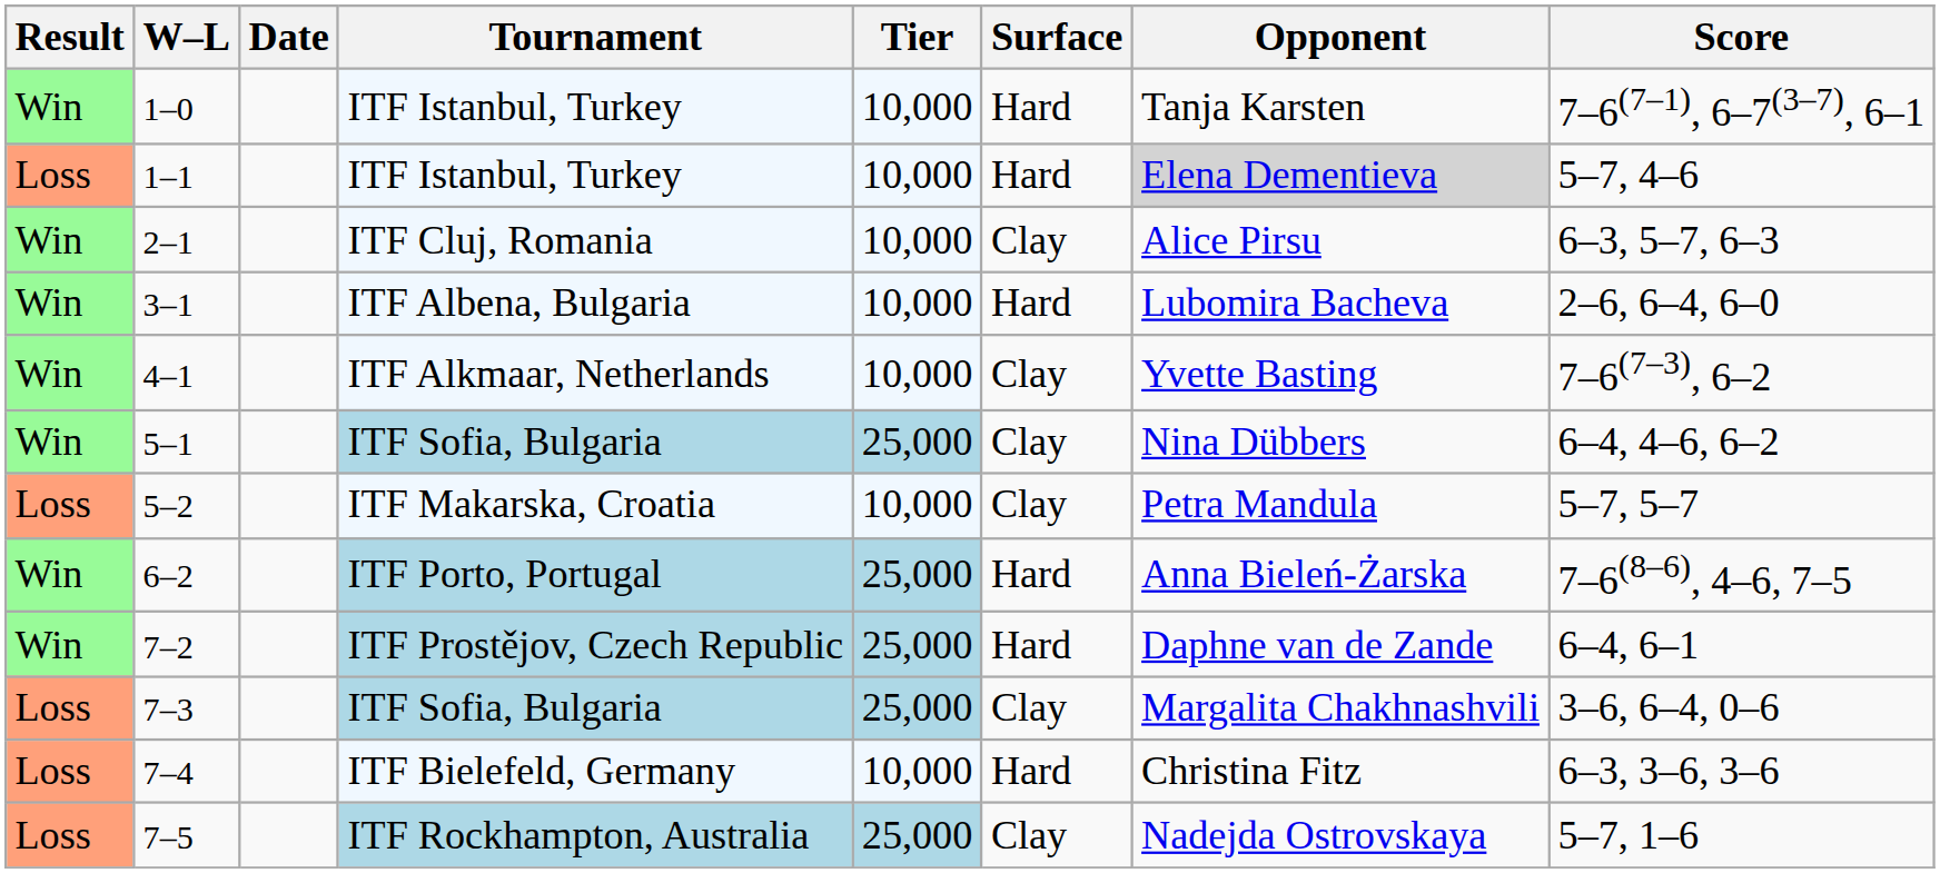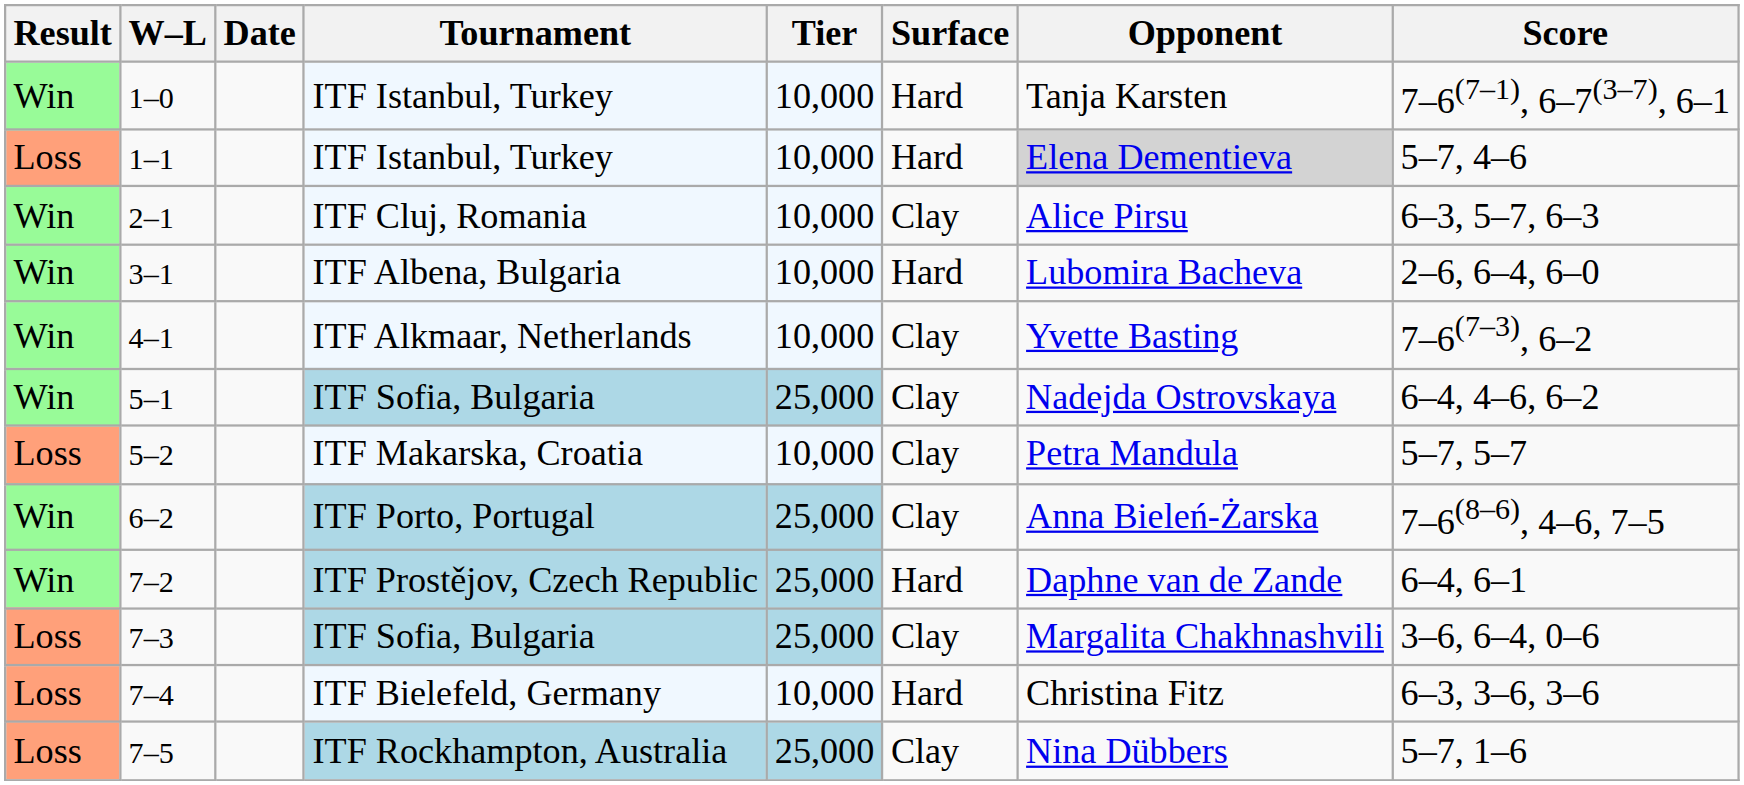5–1 | Opponent: Nina Dübbers -> Nadejda Ostrovskaya
6–2 | Surface: Hard -> Clay
7–5 | Opponent: Nadejda Ostrovskaya -> Nina Dübbers
